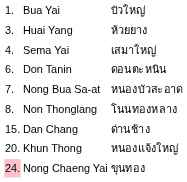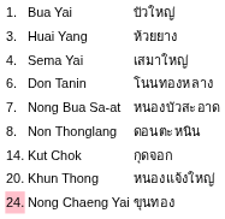Don Tanin | column 3: ดอนตะหนิน -> โนนทองหลาง
Non Thonglang | column 3: โนนทองหลาง -> ดอนตะหนิน
+ row: 14. | Kut Chok | กุดจอก
- row: 15. | Dan Chang | ด่านช้าง
